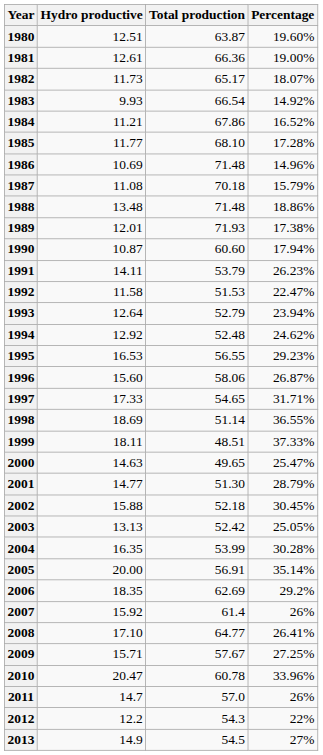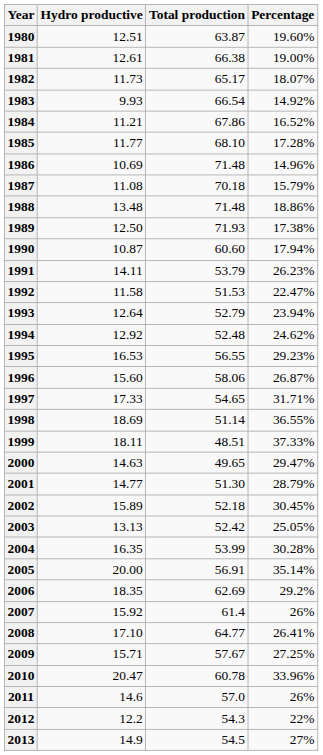1981 | Total production: 66.36 -> 66.38
1989 | Hydro productive: 12.01 -> 12.50
2000 | Percentage: 25.47% -> 29.47%
2002 | Hydro productive: 15.88 -> 15.89
2011 | Hydro productive: 14.7 -> 14.6
